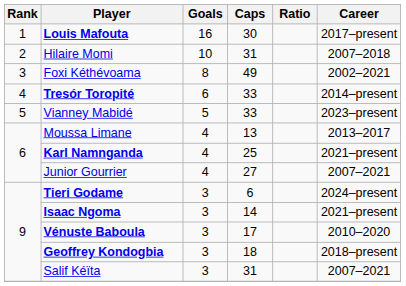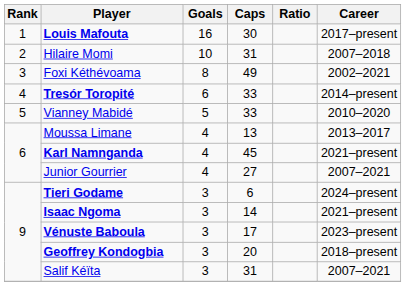Vianney Mabidé | Career: 2023–present -> 2010–2020
Karl Namnganda | Caps: 25 -> 45
Vénuste Baboula | Career: 2010–2020 -> 2023–present
Geoffrey Kondogbia | Caps: 18 -> 20
